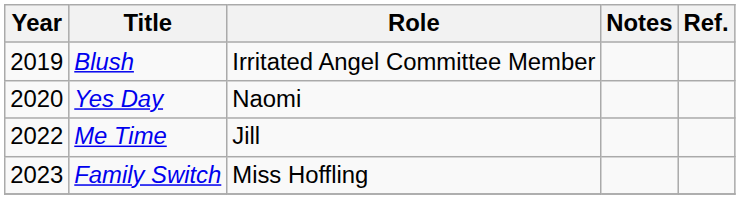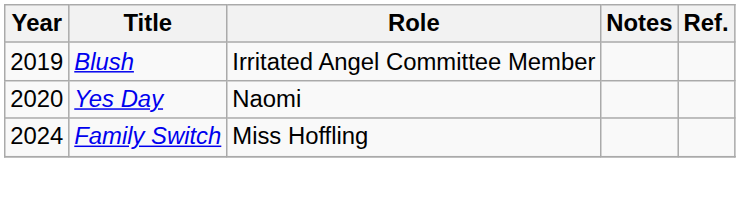- row: 2022 | Me Time | Jill
Family Switch | Year: 2023 -> 2024
